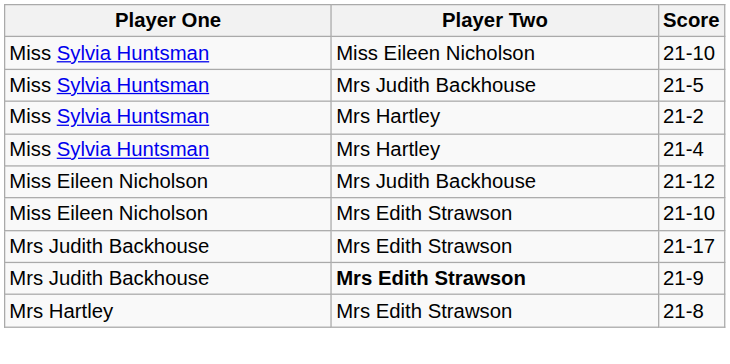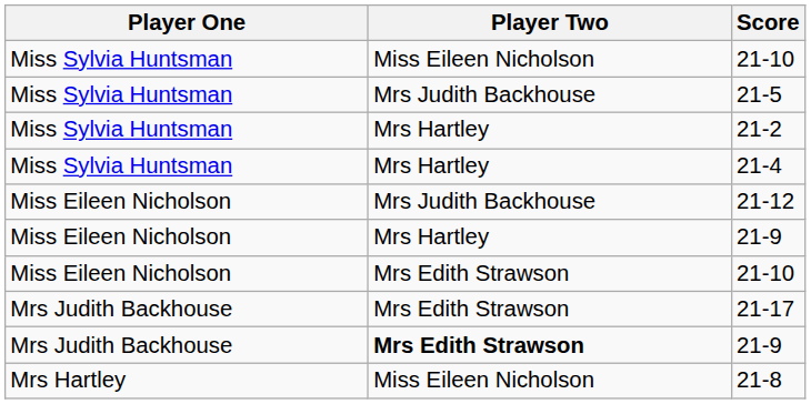+ row: Miss Eileen Nicholson | Mrs Hartley | 21-9
21-8 | Player Two: Mrs Edith Strawson -> Miss Eileen Nicholson
